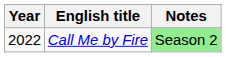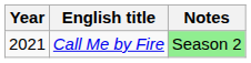Call Me by Fire | Year: 2022 -> 2021
